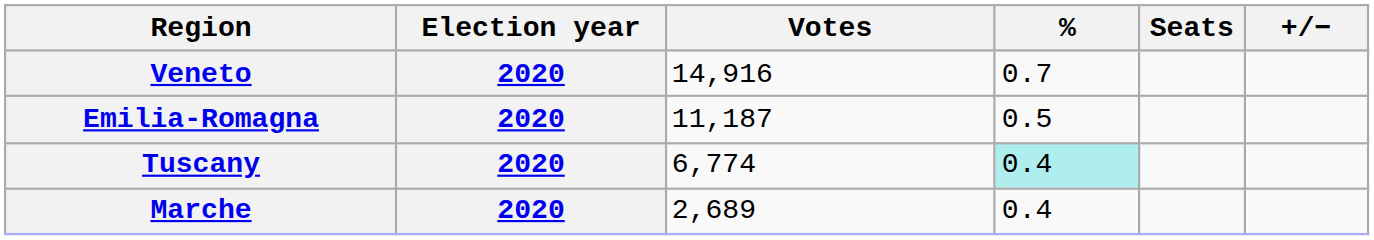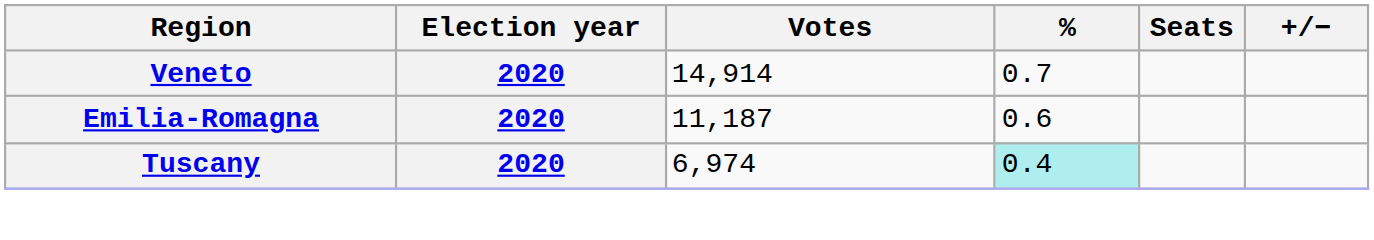Veneto | Votes: 14,916 -> 14,914
Emilia-Romagna | %: 0.5 -> 0.6
Tuscany | Votes: 6,774 -> 6,974
- row: Marche | 2020 | 2,689 | 0.4
